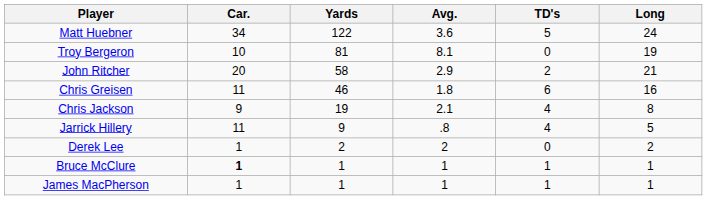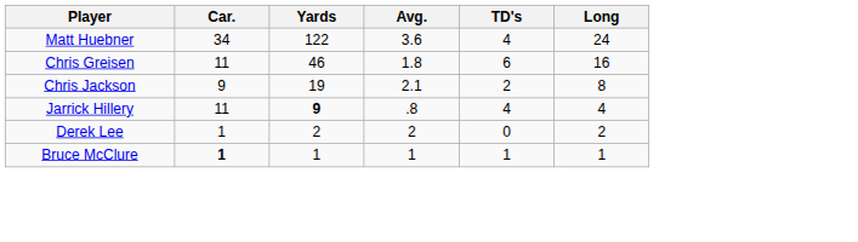Matt Huebner | TD's: 5 -> 4
- row: Troy Bergeron | 10 | 81 | 8.1 | 0 | 19
- row: John Ritcher | 20 | 58 | 2.9 | 2 | 21
Chris Jackson | TD's: 4 -> 2
Jarrick Hillery | Yards: normal -> bold
Jarrick Hillery | Long: 5 -> 4
- row: James MacPherson | 1 | 1 | 1 | 1 | 1
